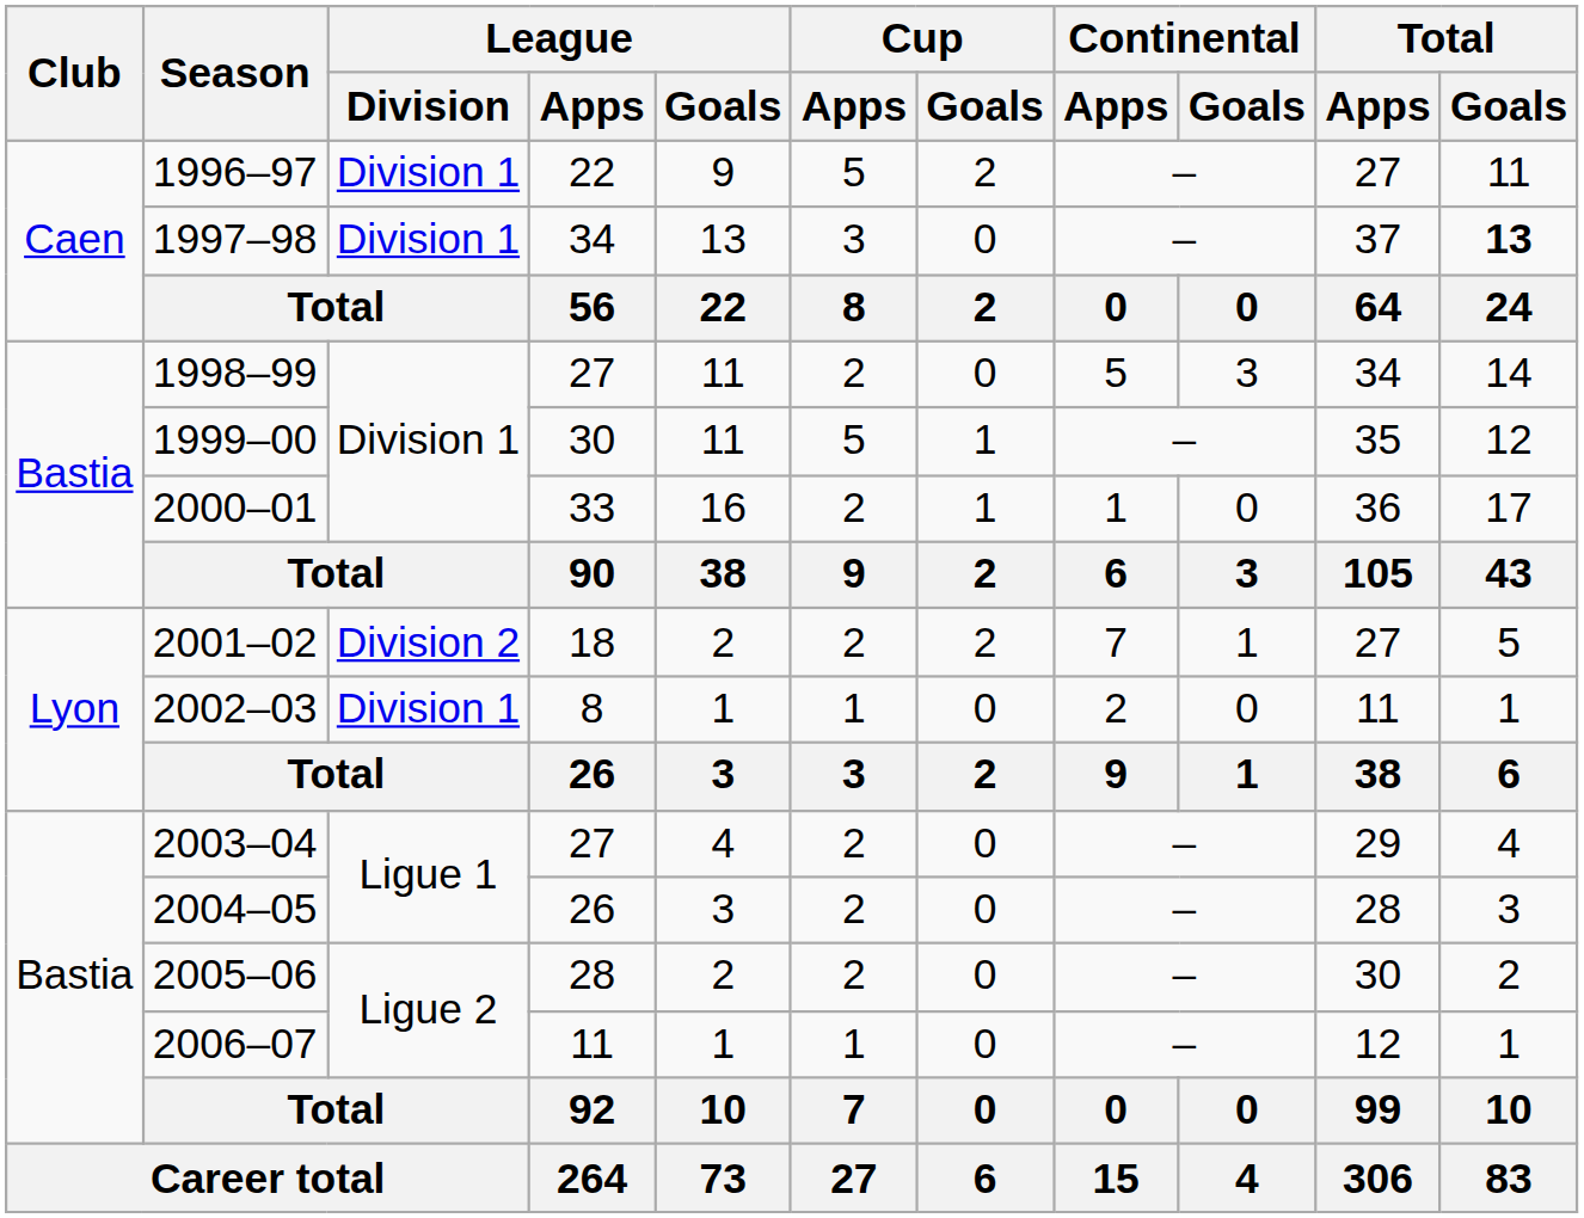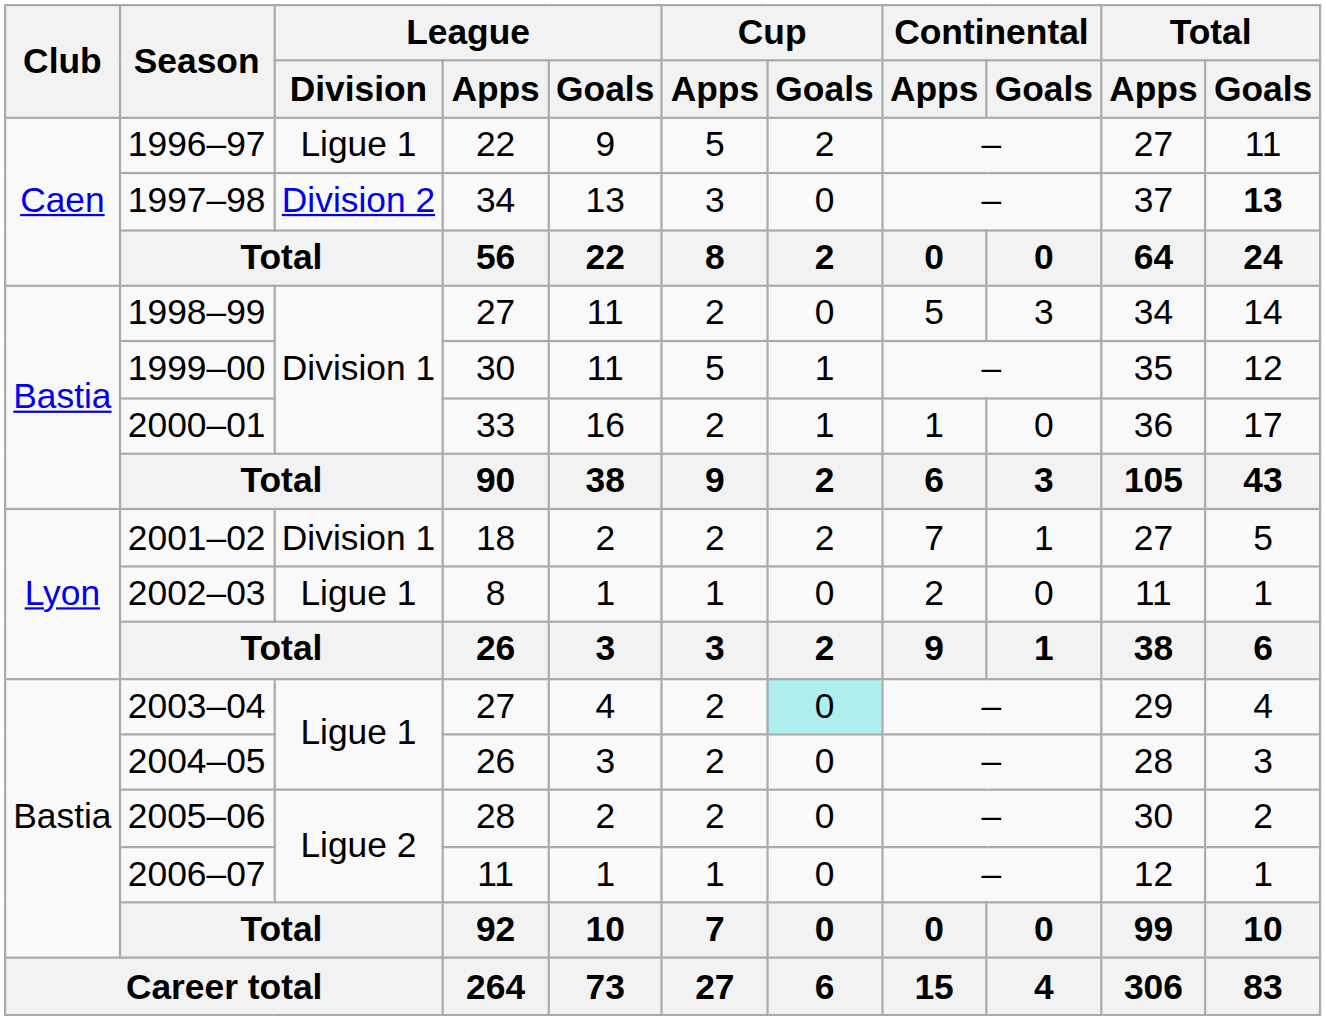1996–97 | League / Division: Division 1 -> Ligue 1
1997–98 | League / Division: Division 1 -> Division 2
2001–02 | League / Division: Division 2 -> Division 1
2002–03 | League / Division: Division 1 -> Ligue 1
2003–04 | Cup / Goals: no background -> paleturquoise background
